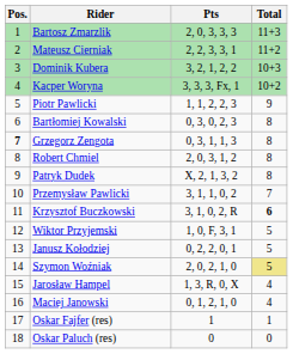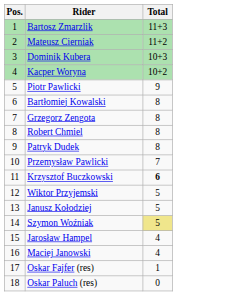- column: Pts | 2, 0, 3, 3, 3 | 2, 2, 3, 3, 1 | 3, 2, 1, 2, 2 | 3, 3, 3, Fx, 1 | 1, 1, 2, 2, 3 | 0, 3, 0, 2, 3 | 0, 3, 1, 1, 3 | 2, 0, 3, 1, 2 | X, 2, 1, 3, 2 | 3, 1, 1, 0, 2 | 3, 1, 0, 2, R | 1, 0, F, 3, 1 | 0, 2, 2, 0, 1 | 2, 0, 2, 1, 0 | 1, 3, R, 0, X | 0, 1, 2, 1, 0 | 1 | 0
Grzegorz Zengota | Pos.: bold -> normal
